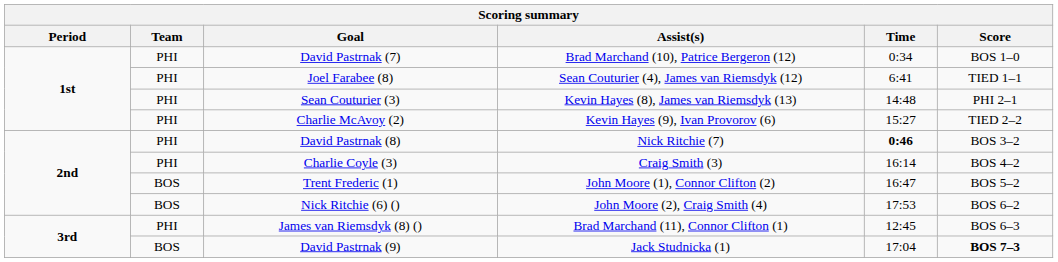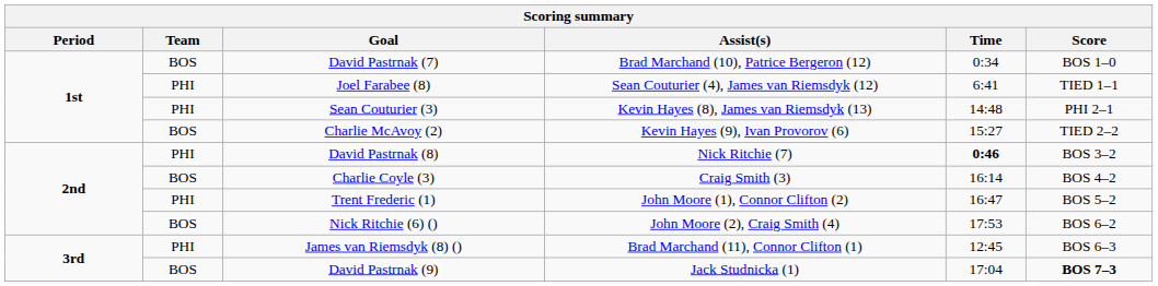David Pastrnak (7) | Team: PHI -> BOS
Charlie McAvoy (2) | Team: PHI -> BOS
Charlie Coyle (3) | Team: PHI -> BOS
Trent Frederic (1) | Team: BOS -> PHI
